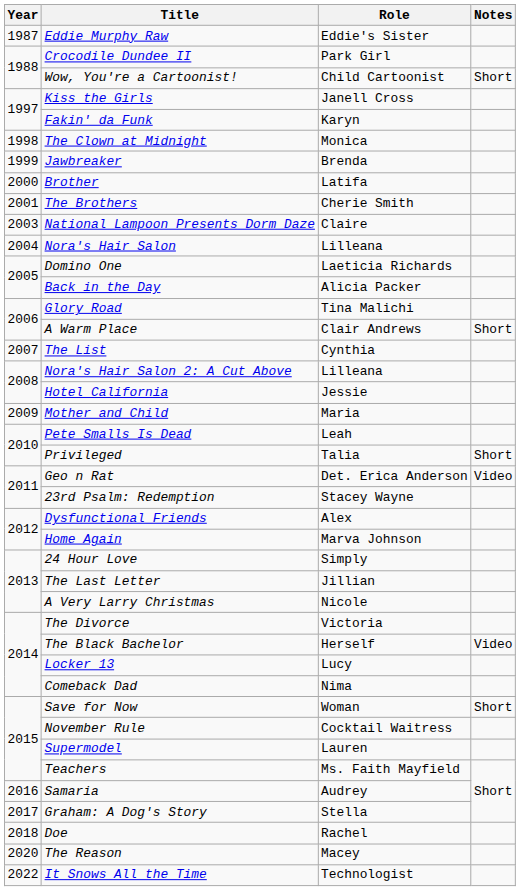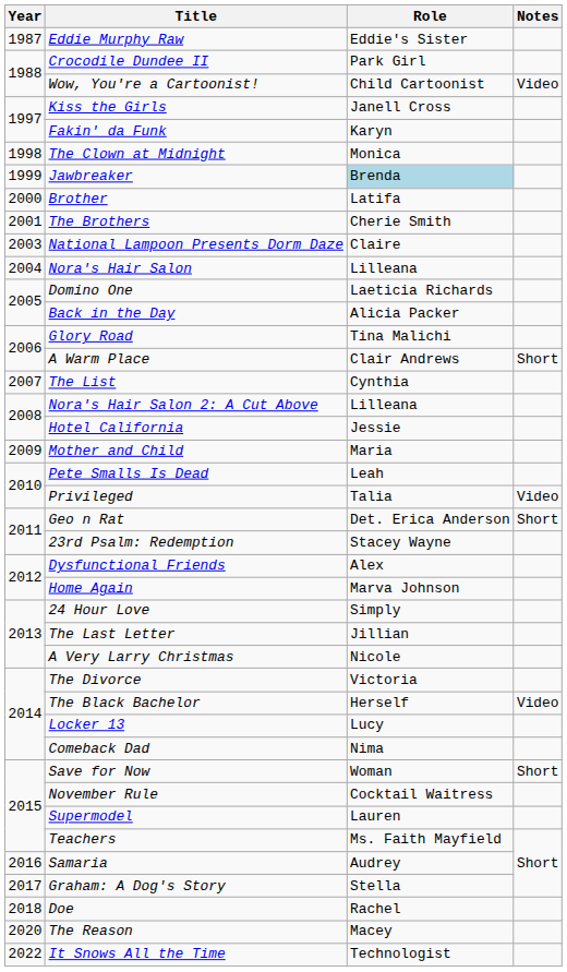Wow, You're a Cartoonist! | Notes: Short -> Video
Jawbreaker | Role: no background -> lightblue background
Privileged | Notes: Short -> Video
Geo n Rat | Notes: Video -> Short
